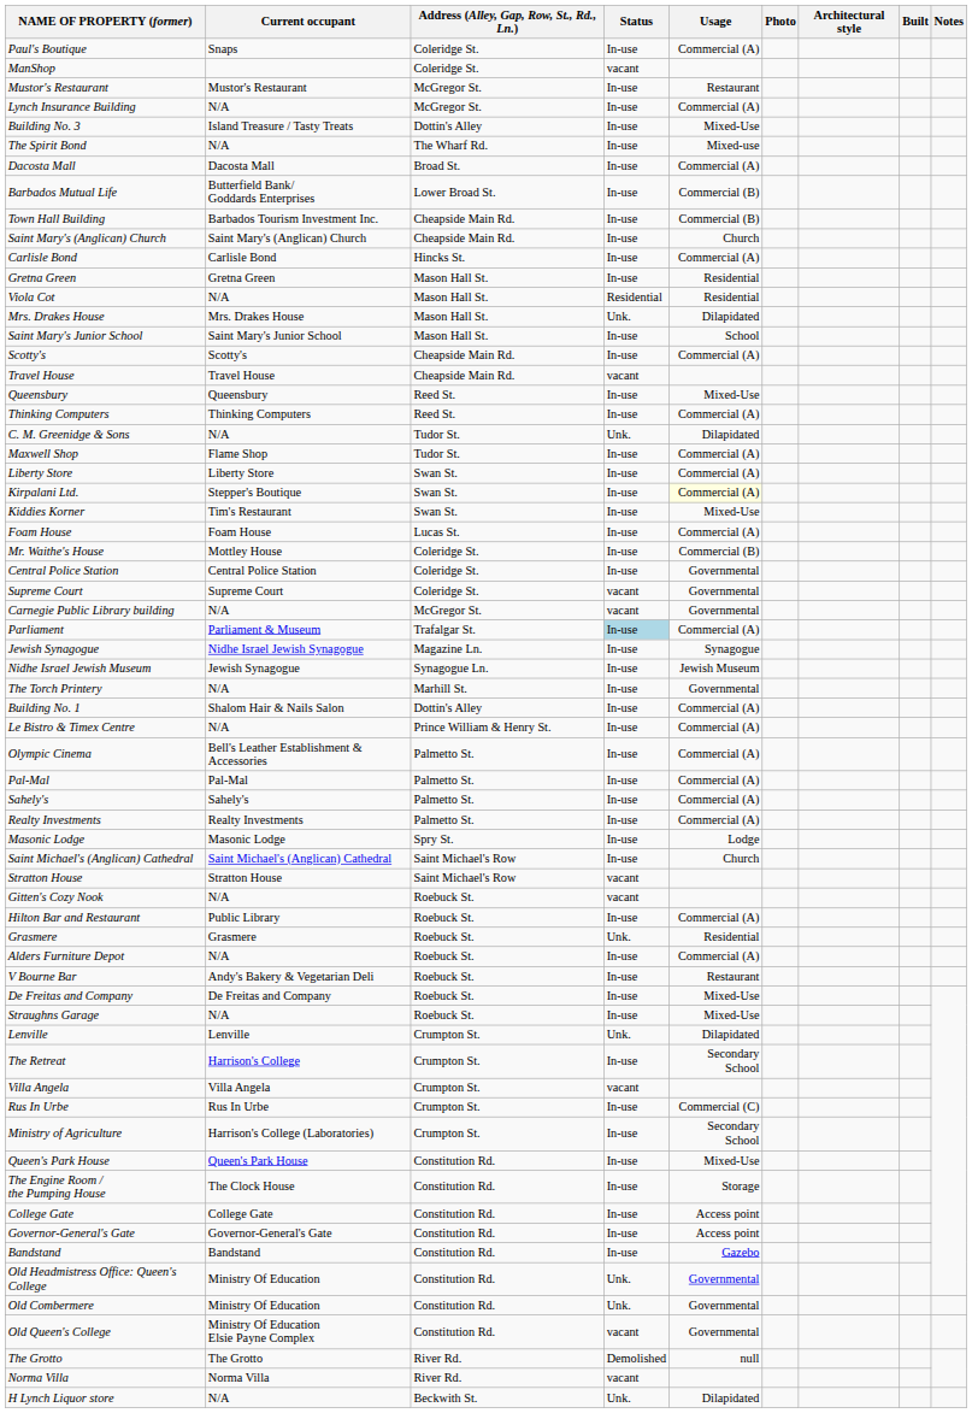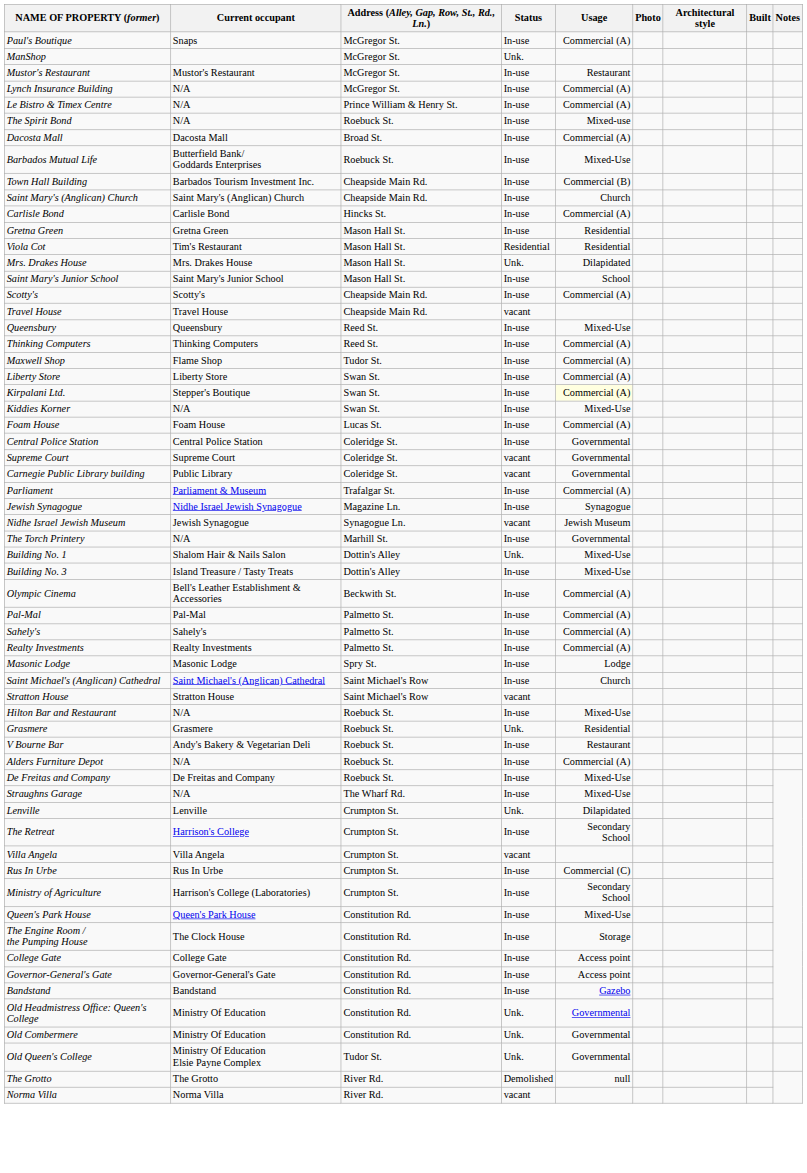Paul's Boutique | Address (Alley, Gap, Row, St., Rd., Ln.): Coleridge St. -> McGregor St.
ManShop | Address (Alley, Gap, Row, St., Rd., Ln.): Coleridge St. -> McGregor St.
ManShop | Status: vacant -> Unk.
rows swapped: Le Bistro & Timex Centre <-> Building No. 3
The Spirit Bond | Address (Alley, Gap, Row, St., Rd., Ln.): The Wharf Rd. -> Roebuck St.
Barbados Mutual Life | Address (Alley, Gap, Row, St., Rd., Ln.): Lower Broad St. -> Roebuck St.
Barbados Mutual Life | Usage: Commercial (B) -> Mixed-Use
Viola Cot | Current occupant: N/A -> Tim's Restaurant
- row: C. M. Greenidge & Sons | N/A | Tudor St. | Unk. | Dilapidated
Kiddies Korner | Current occupant: Tim's Restaurant -> N/A
- row: Mr. Waithe's House | Mottley House | Coleridge St. | In-use | Commercial (B)
Carnegie Public Library building | Current occupant: N/A -> Public Library
Carnegie Public Library building | Address (Alley, Gap, Row, St., Rd., Ln.): McGregor St. -> Coleridge St.
Parliament | Status: lightblue background -> no background
Nidhe Israel Jewish Museum | Status: In-use -> vacant
Building No. 1 | Status: In-use -> Unk.
Building No. 1 | Usage: Commercial (A) -> Mixed-Use
Olympic Cinema | Address (Alley, Gap, Row, St., Rd., Ln.): Palmetto St. -> Beckwith St.
- row: Gitten's Cozy Nook | N/A | Roebuck St. | vacant
Hilton Bar and Restaurant | Current occupant: Public Library -> N/A
Hilton Bar and Restaurant | Usage: Commercial (A) -> Mixed-Use
rows swapped: Alders Furniture Depot <-> V Bourne Bar
Straughns Garage | Address (Alley, Gap, Row, St., Rd., Ln.): Roebuck St. -> The Wharf Rd.
Old Queen's College | Address (Alley, Gap, Row, St., Rd., Ln.): Constitution Rd. -> Tudor St.
Old Queen's College | Status: vacant -> Unk.
- row: H Lynch Liquor store | N/A | Beckwith St. | Unk. | Dilapidated
